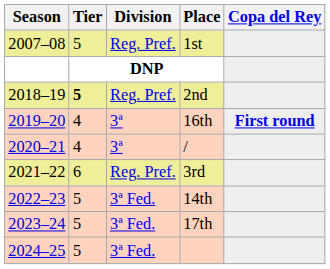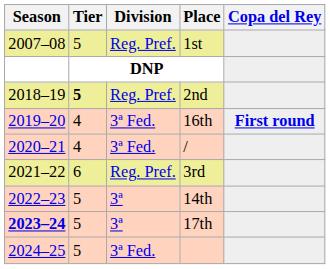16th | Division: 3ª -> 3ª Fed.
/ | Division: 3ª -> 3ª Fed.
14th | Division: 3ª Fed. -> 3ª
17th | Season: normal -> bold
17th | Division: 3ª Fed. -> 3ª
